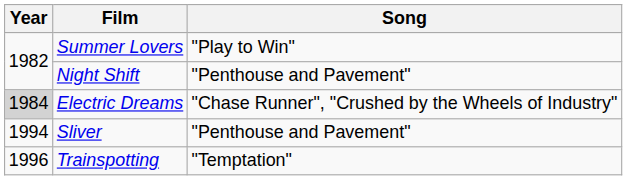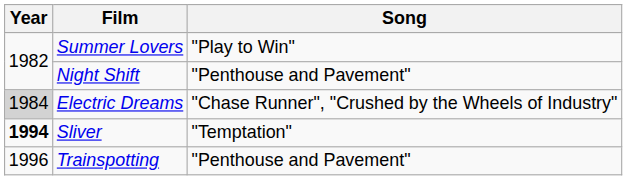Sliver | Year: normal -> bold
Sliver | Song: "Penthouse and Pavement" -> "Temptation"
Trainspotting | Song: "Temptation" -> "Penthouse and Pavement"
